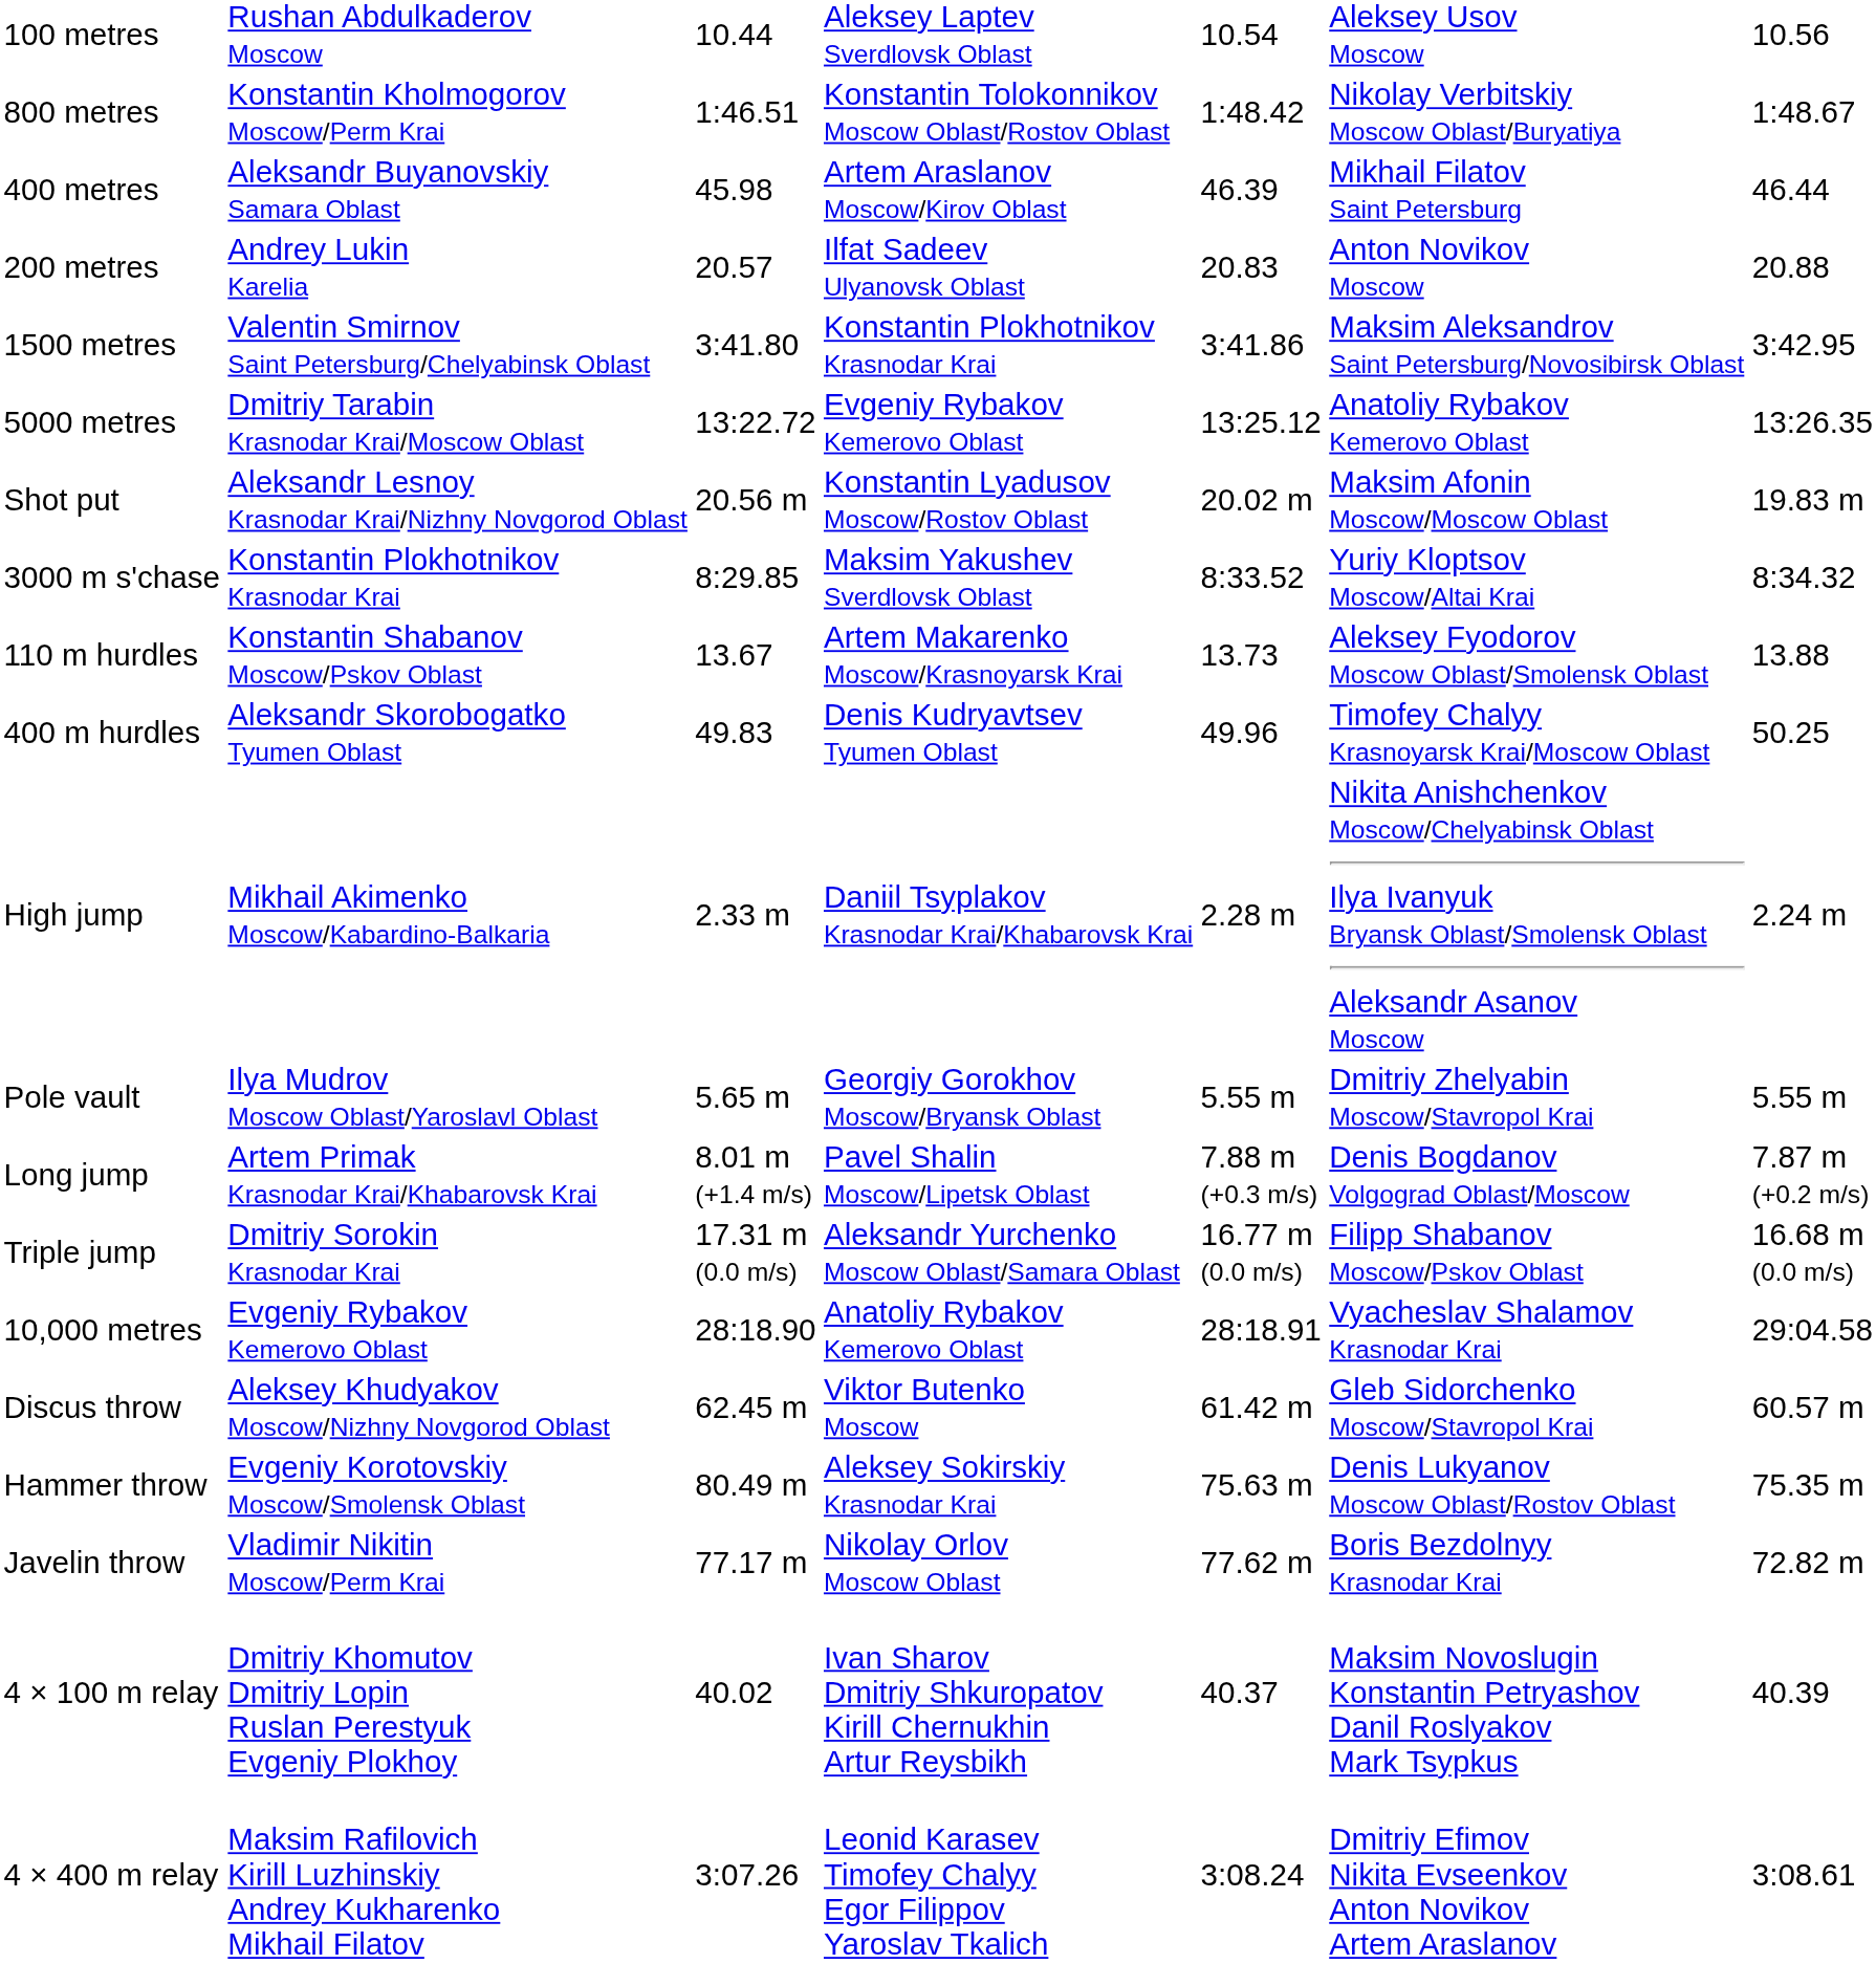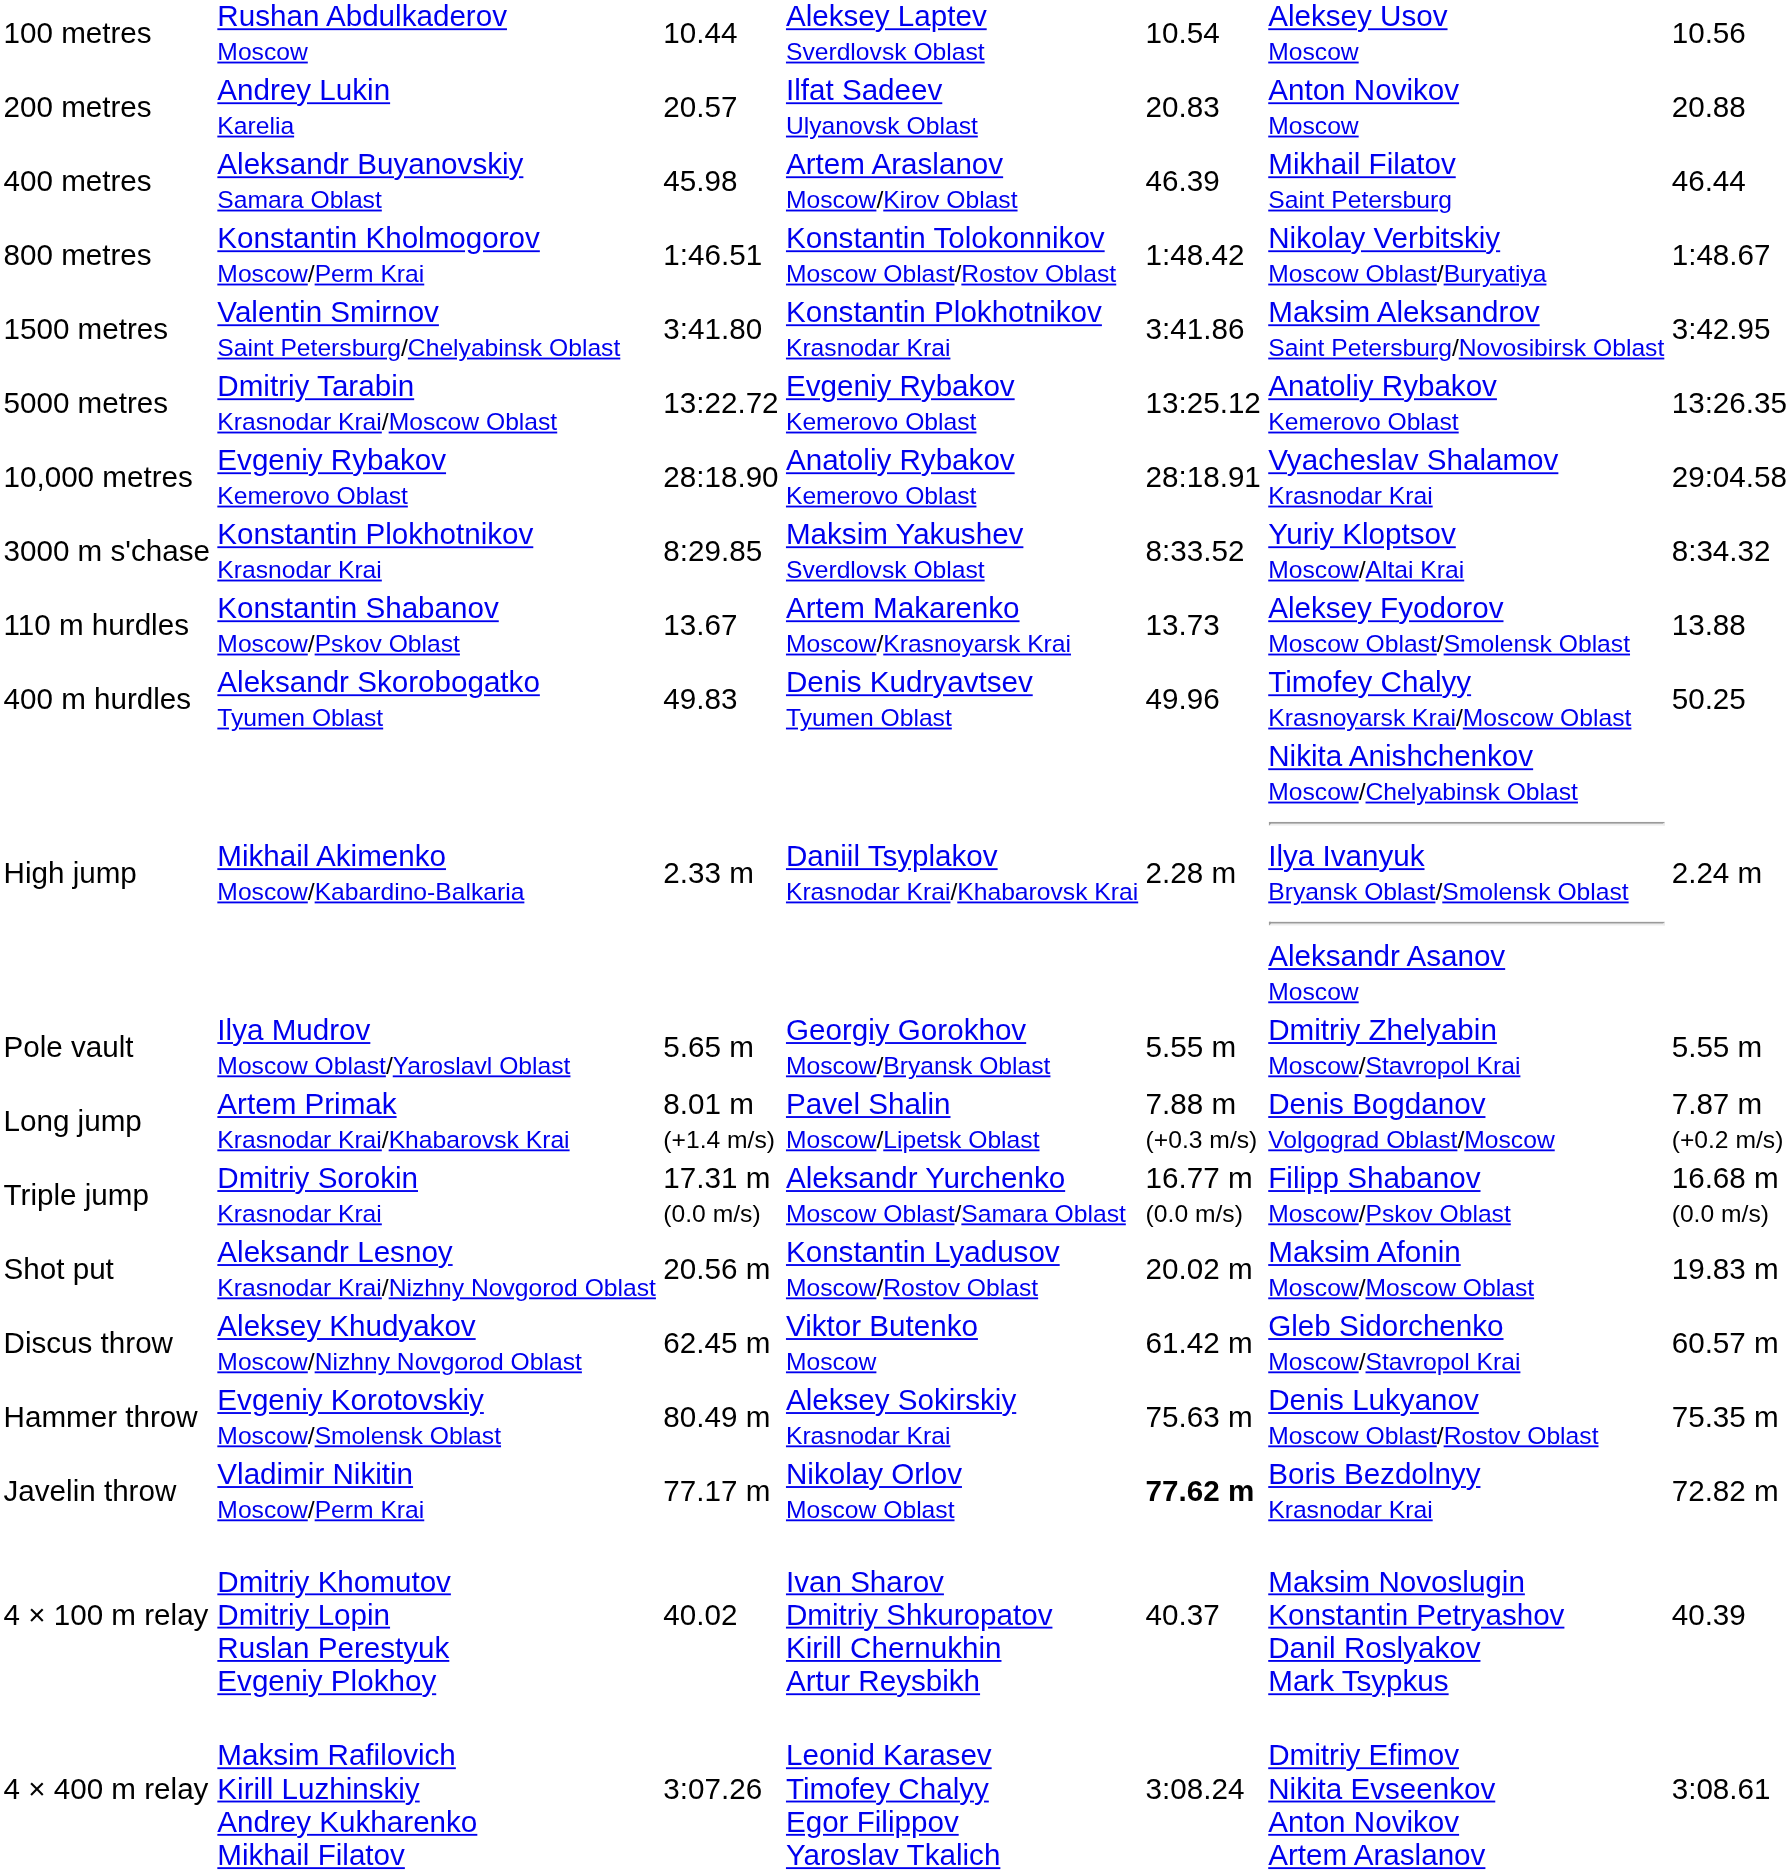rows swapped: 200 metres <-> 800 metres
rows swapped: 10,000 metres <-> Shot put
Javelin throw | column 5: normal -> bold
